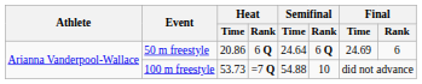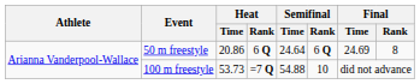50 m freestyle | Final / Rank: 6 -> 8
